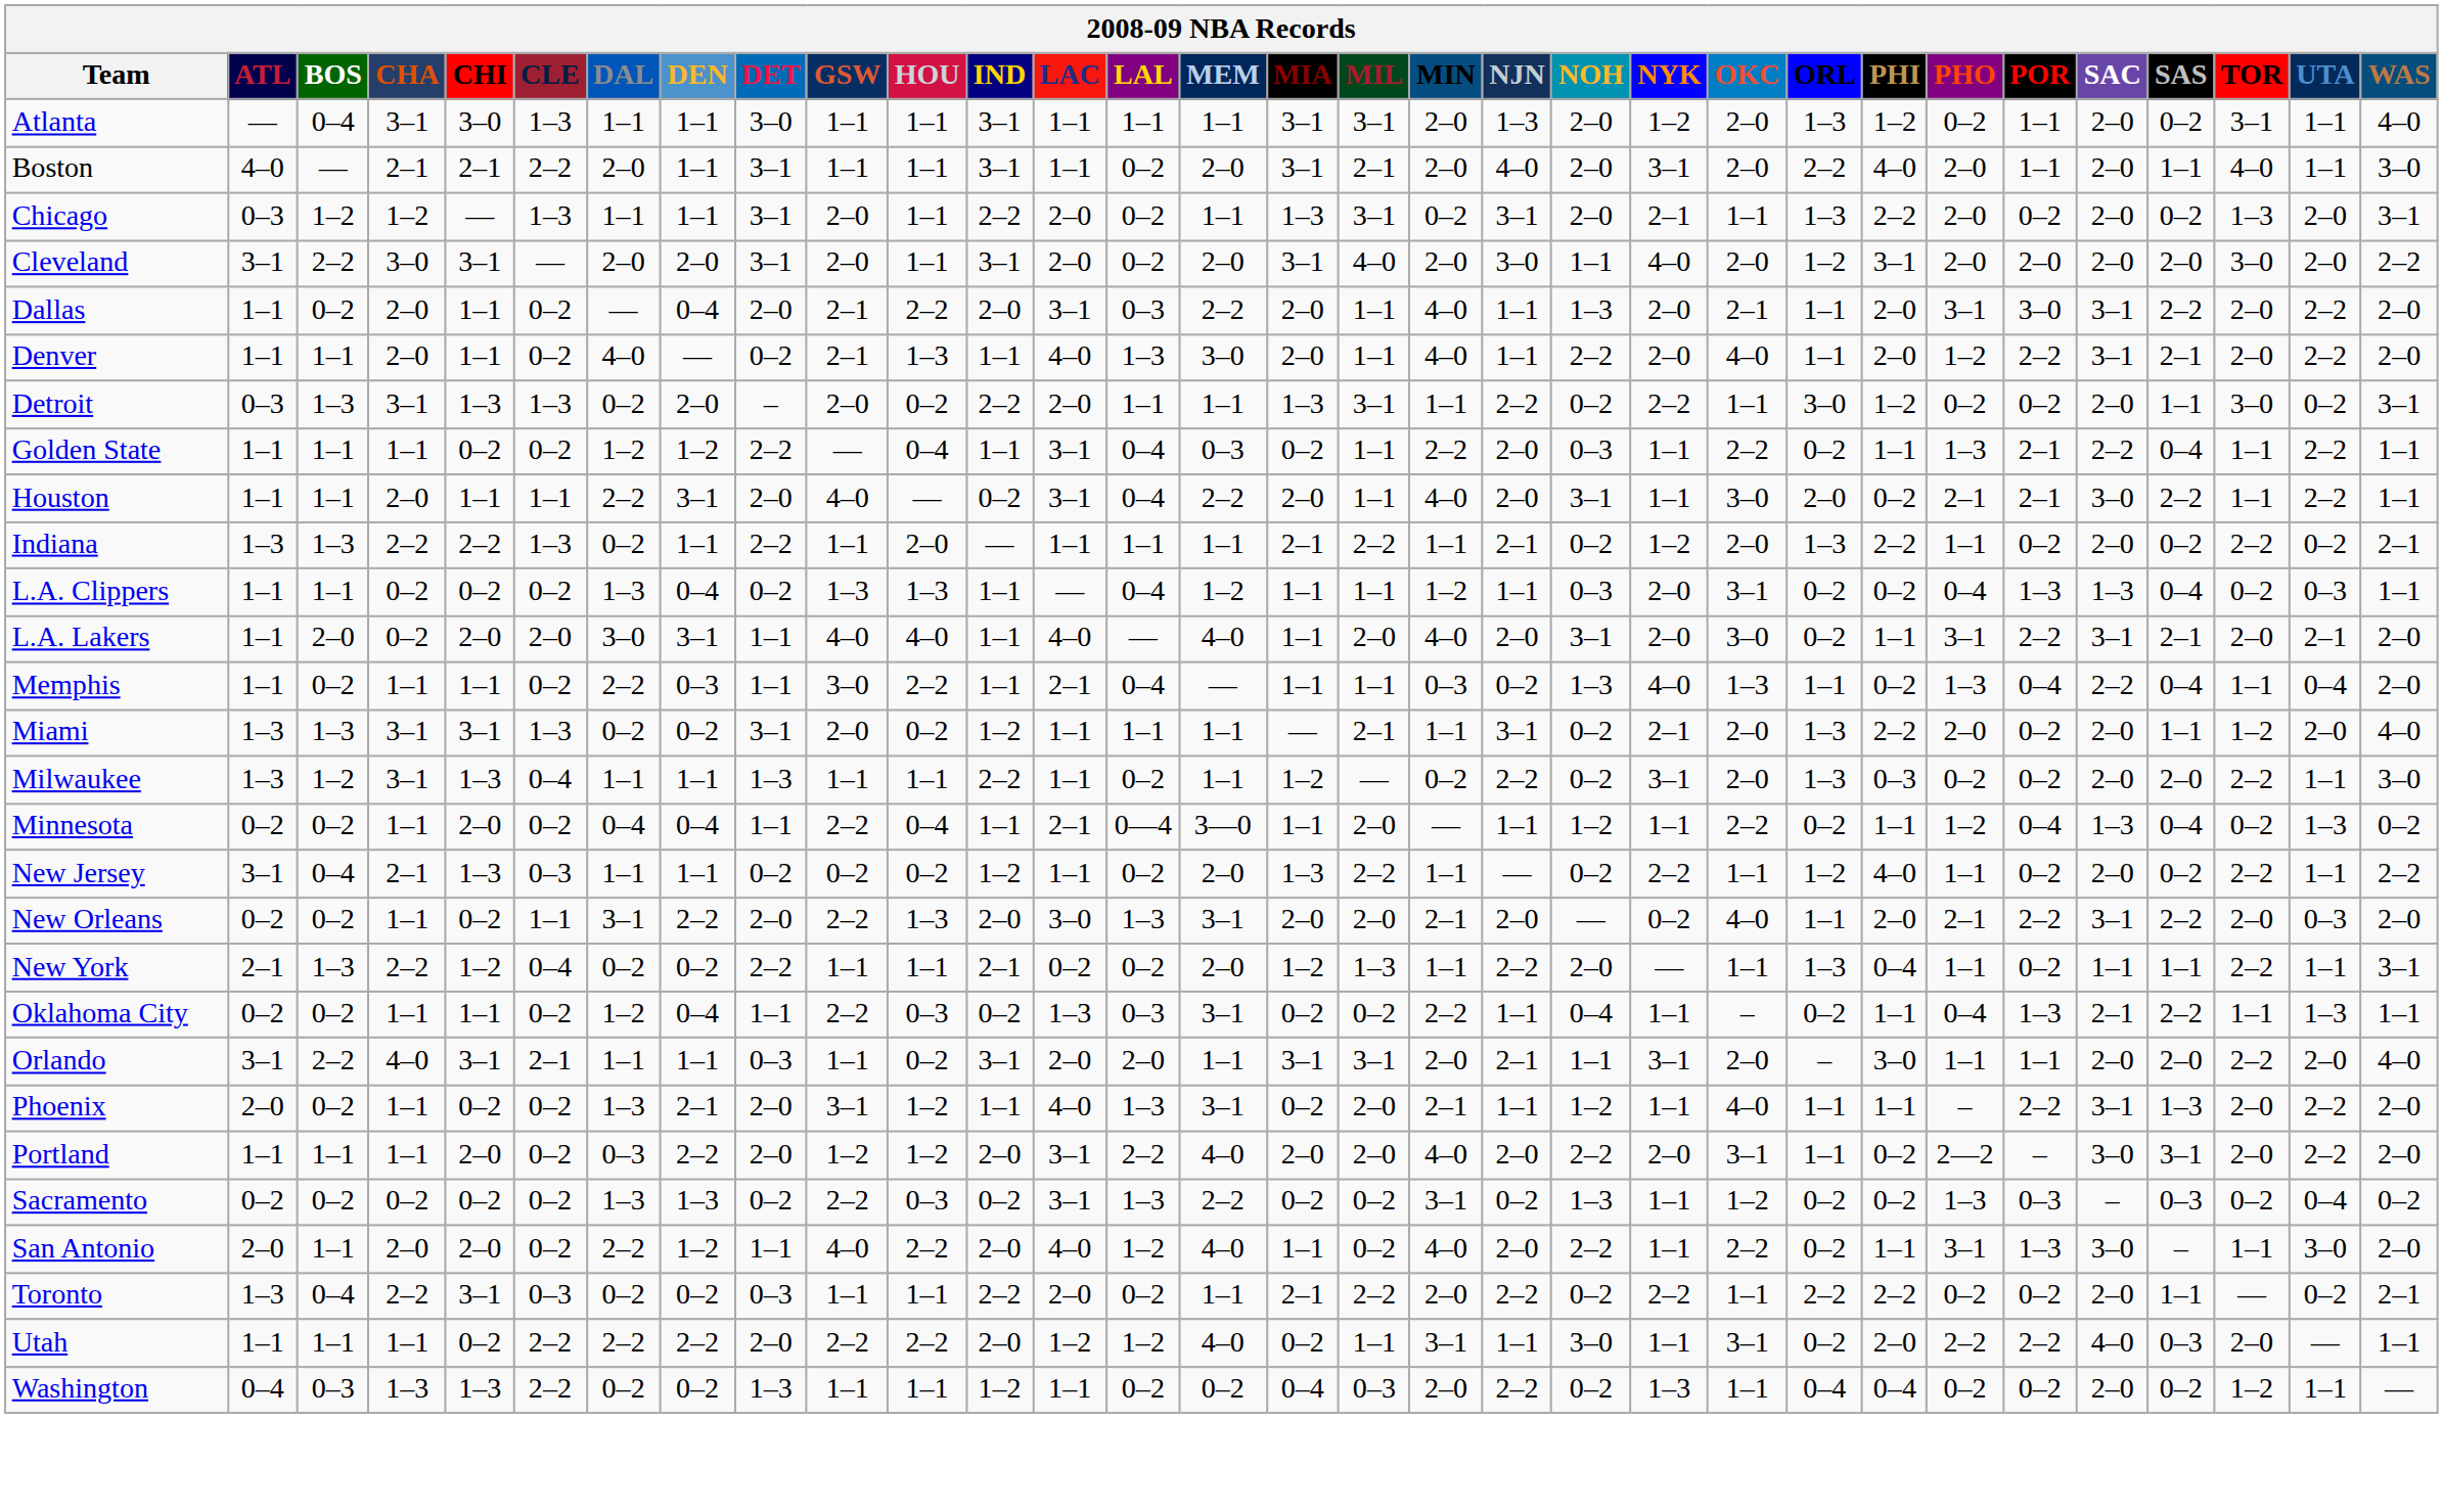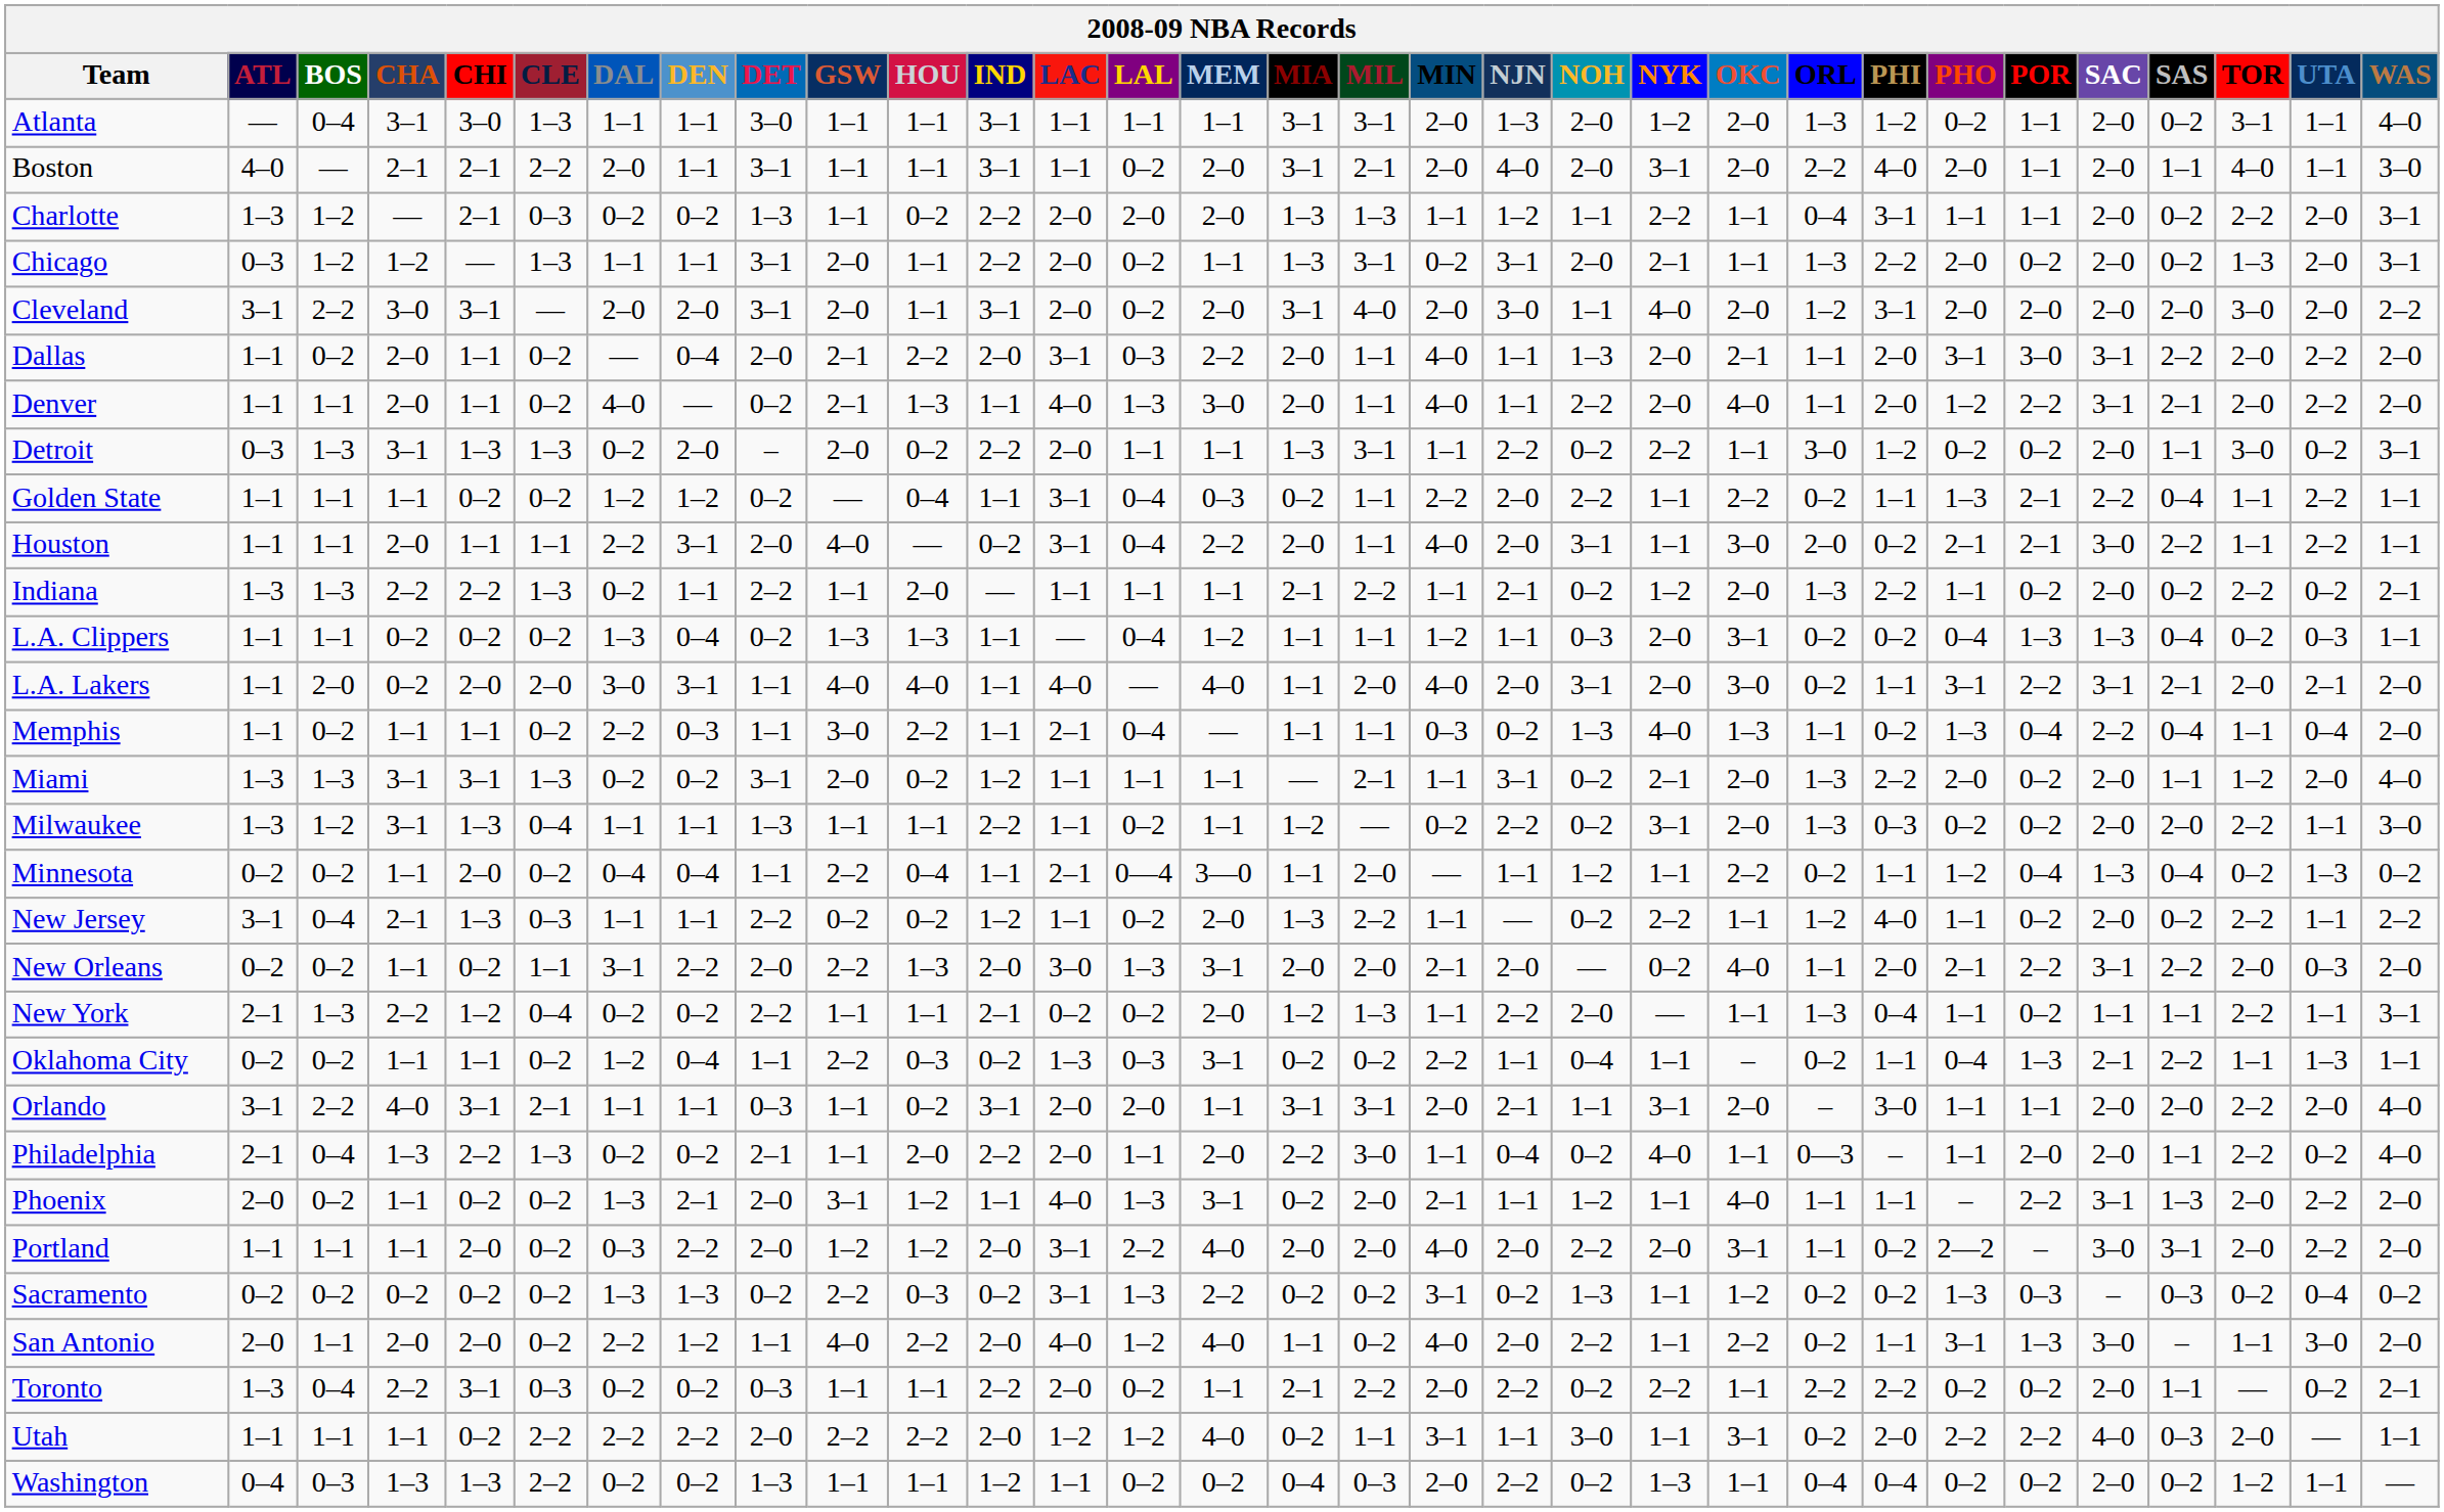+ row: Charlotte | 1–3 | 1–2 | — | 2–1 | 0–3 | 0–2 | 0–2 | 1–3 | 1–1 | 0–2 | 2–2 | 2–0 | 2–0 | 2–0 | 1–3 | 1–3 | 1–1 | 1–2 | 1–1 | 2–2 | 1–1 | 0–4 | 3–1 | 1–1 | 1–1 | 2–0 | 0–2 | 2–2 | 2–0 | 3–1
Golden State | DET: 2–2 -> 0–2
Golden State | NOH: 0–3 -> 2–2
New Jersey | DET: 0–2 -> 2–2
+ row: Philadelphia | 2–1 | 0–4 | 1–3 | 2–2 | 1–3 | 0–2 | 0–2 | 2–1 | 1–1 | 2–0 | 2–2 | 2–0 | 1–1 | 2–0 | 2–2 | 3–0 | 1–1 | 0–4 | 0–2 | 4–0 | 1–1 | 0—3 | – | 1–1 | 2–0 | 2–0 | 1–1 | 2–2 | 0–2 | 4–0
